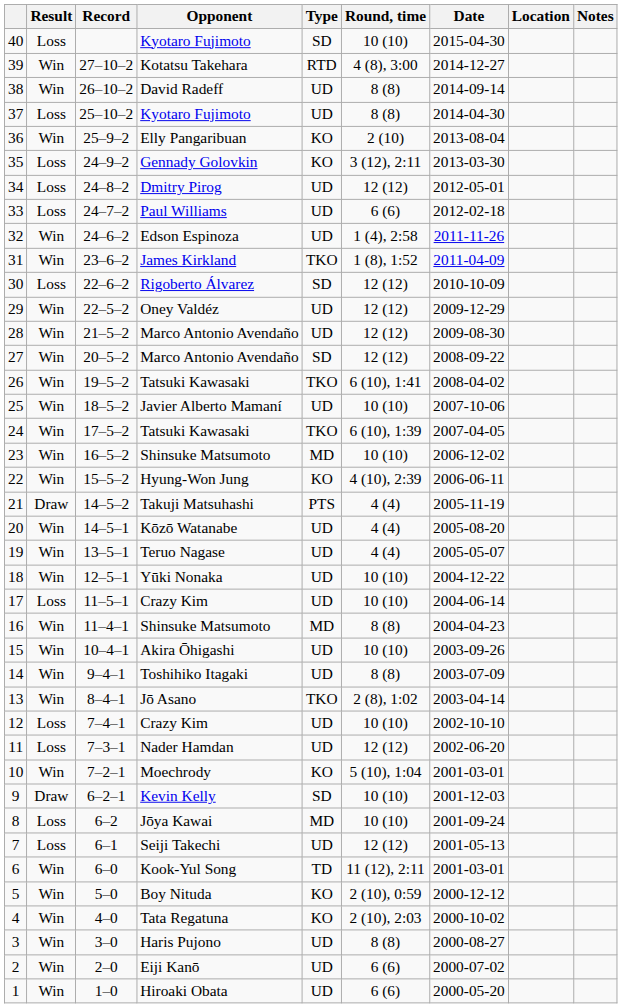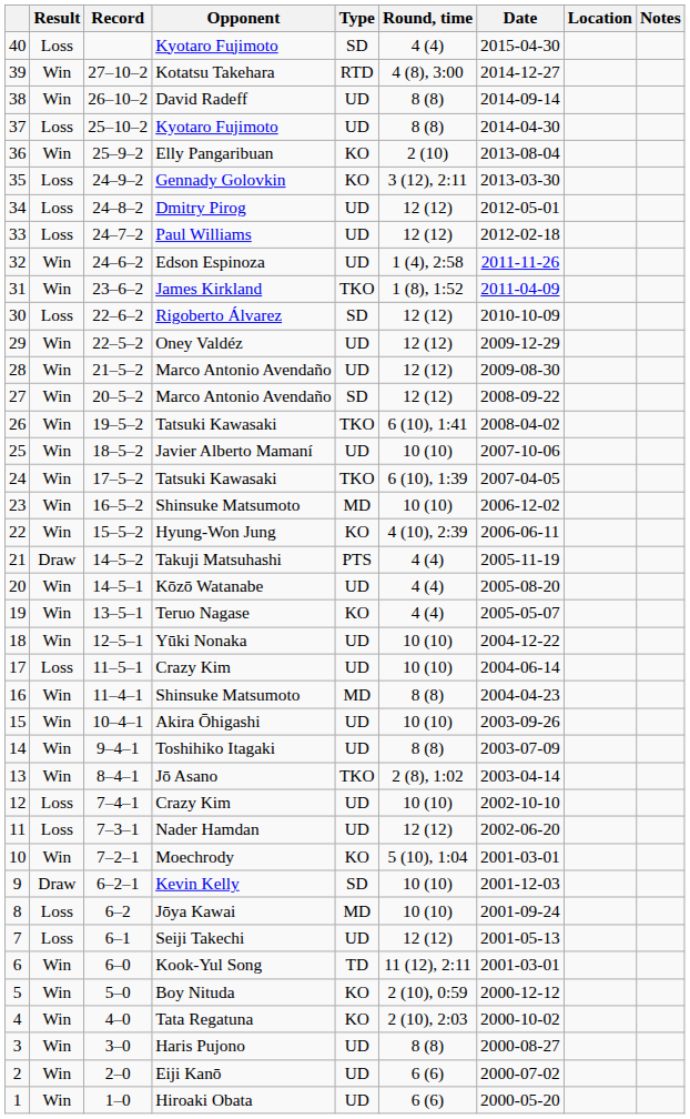40 | Round, time: 10 (10) -> 4 (4)
33 | Round, time: 6 (6) -> 12 (12)
19 | Type: UD -> KO
